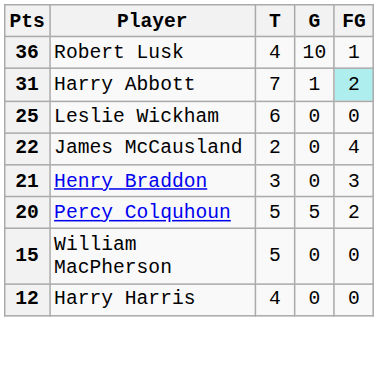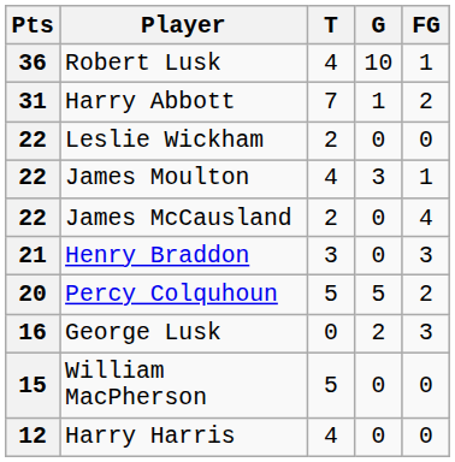Harry Abbott | FG: paleturquoise background -> no background
Leslie Wickham | Pts: 25 -> 22
Leslie Wickham | T: 6 -> 2
+ row: 22 | James Moulton | 4 | 3 | 1
+ row: 16 | George Lusk | 0 | 2 | 3
